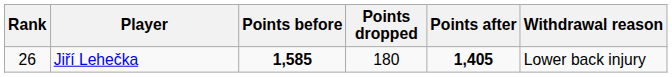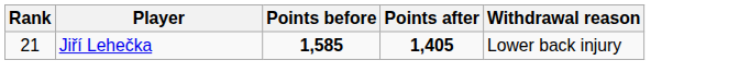- column: Points dropped | 180
Jiří Lehečka | Rank: 26 -> 21
